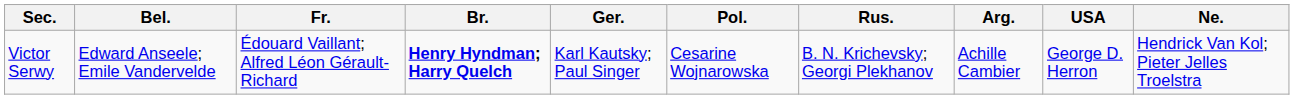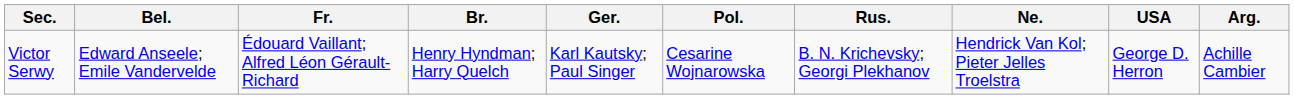columns swapped: Ne. <-> Arg.
Victor Serwy | Br.: bold -> normal
